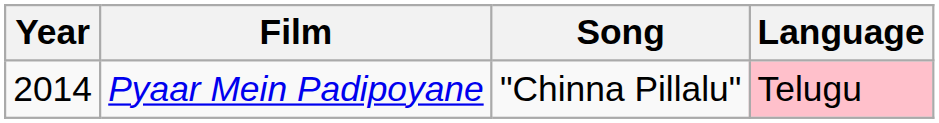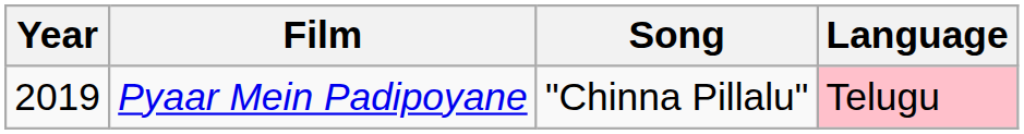Pyaar Mein Padipoyane | Year: 2014 -> 2019
